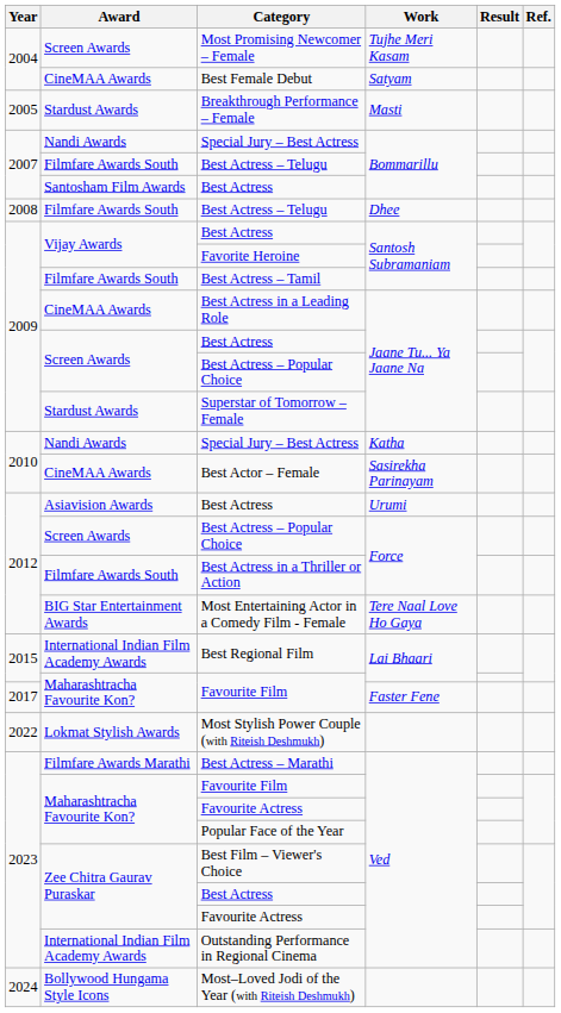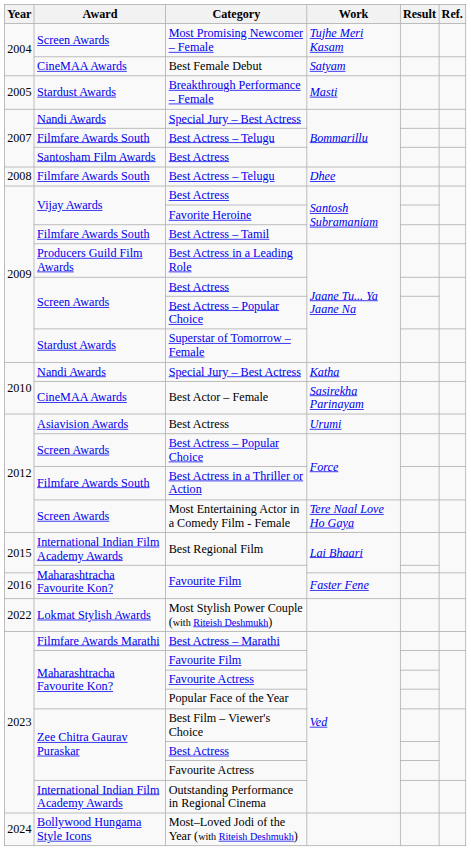Best Actress in a Leading Role | Award: CineMAA Awards -> Producers Guild Film Awards
Most Entertaining Actor in a Comedy Film - Female | Award: BIG Star Entertainment Awards -> Screen Awards
Favourite Film / Faster Fene | Year: 2017 -> 2016
